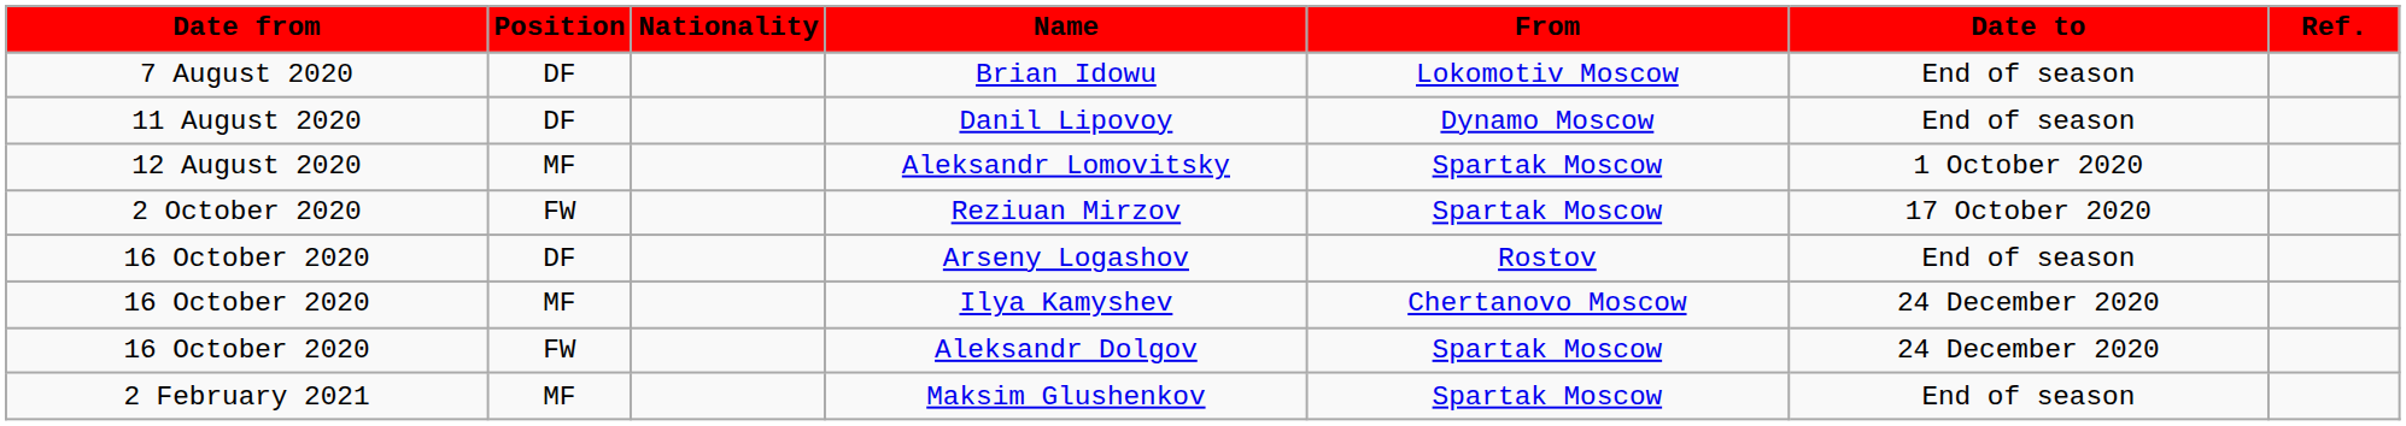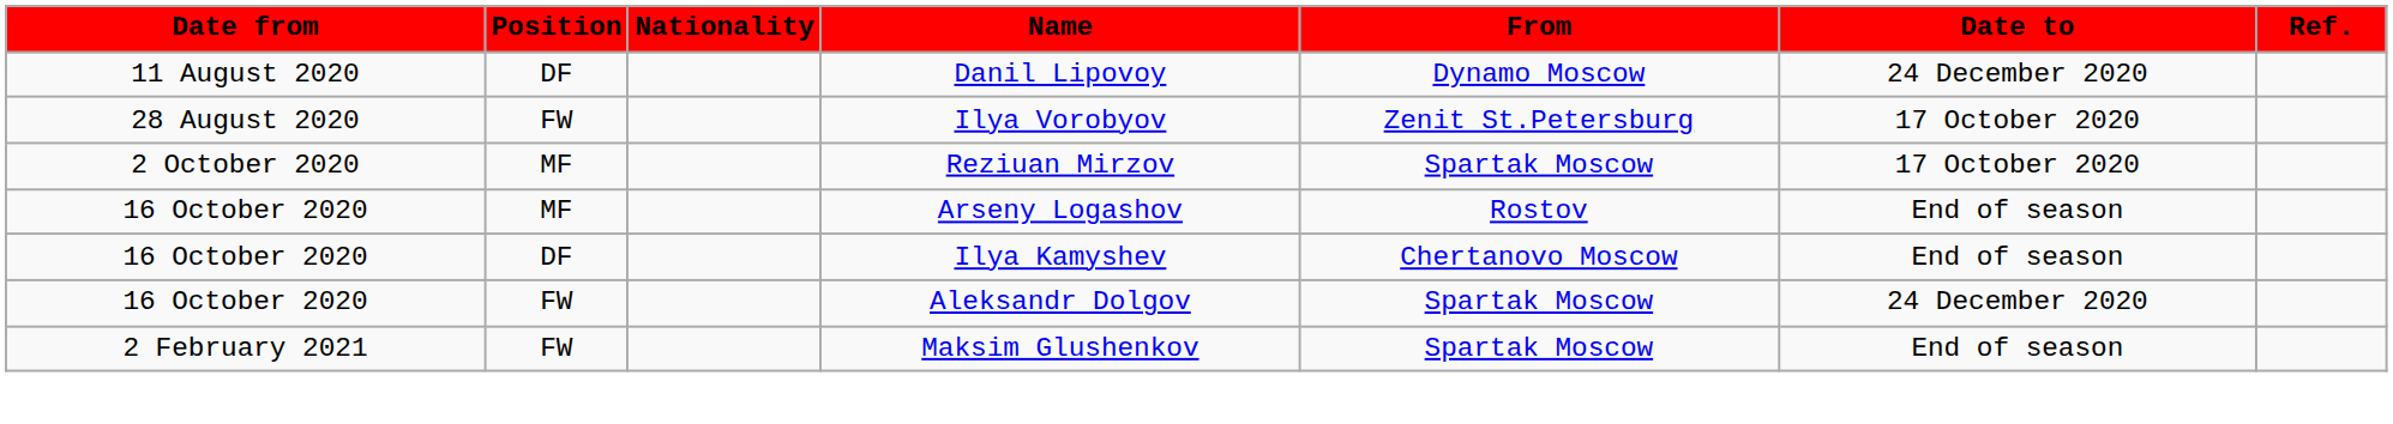- row: 7 August 2020 | DF | Brian Idowu | Lokomotiv Moscow | End of season
Danil Lipovoy | Date to: End of season -> 24 December 2020
- row: 12 August 2020 | MF | Aleksandr Lomovitsky | Spartak Moscow | 1 October 2020
+ row: 28 August 2020 | FW | Ilya Vorobyov | Zenit St.Petersburg | 17 October 2020
Reziuan Mirzov | Position: FW -> MF
Arseny Logashov | Position: DF -> MF
Ilya Kamyshev | Position: MF -> DF
Ilya Kamyshev | Date to: 24 December 2020 -> End of season
Maksim Glushenkov | Position: MF -> FW
